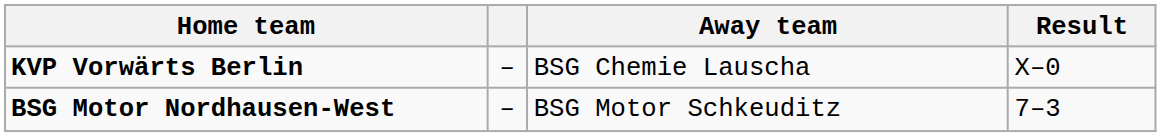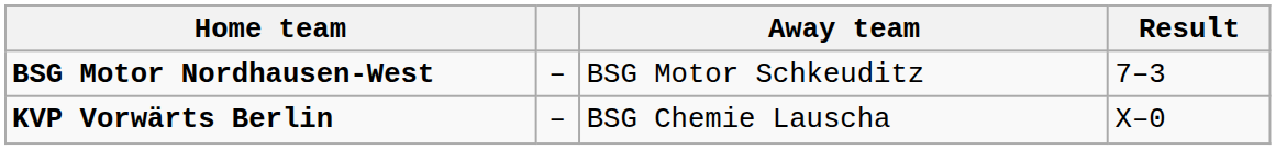rows swapped: BSG Motor Nordhausen-West <-> KVP Vorwärts Berlin
